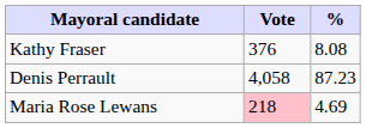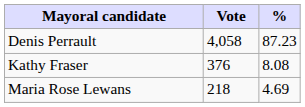rows swapped: Denis Perrault <-> Kathy Fraser
Maria Rose Lewans | Vote: pink background -> no background
